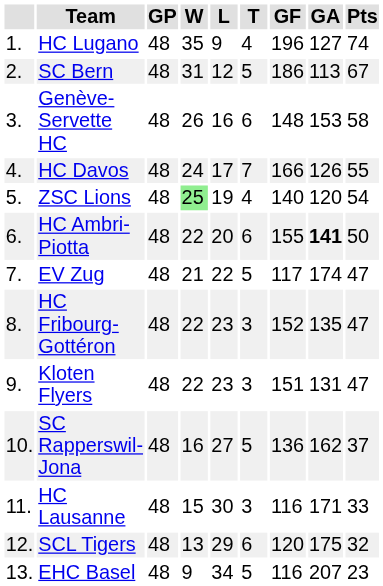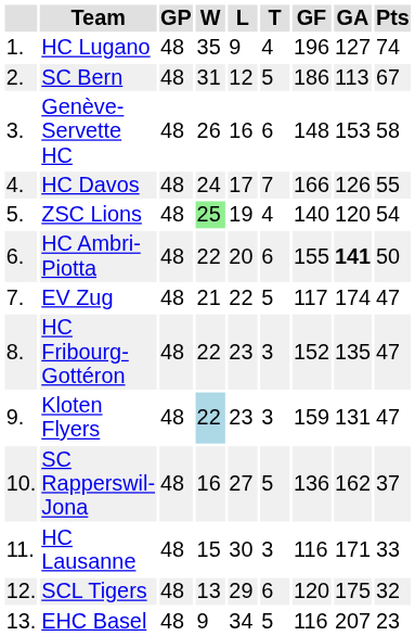Kloten Flyers | W: no background -> lightblue background
Kloten Flyers | GF: 151 -> 159
